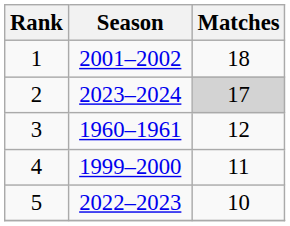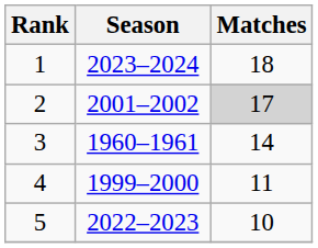1 | Season: 2001–2002 -> 2023–2024
2 | Season: 2023–2024 -> 2001–2002
3 | Matches: 12 -> 14
